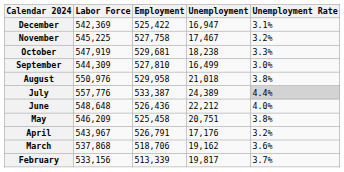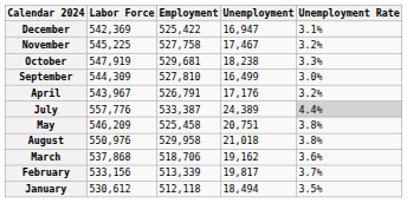rows swapped: August <-> April
- row: June | 548,648 | 526,436 | 22,212 | 4.0%
+ row: January | 530,612 | 512,118 | 18,494 | 3.5%
